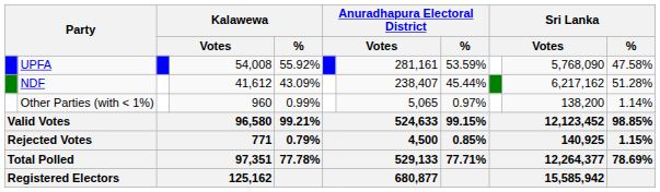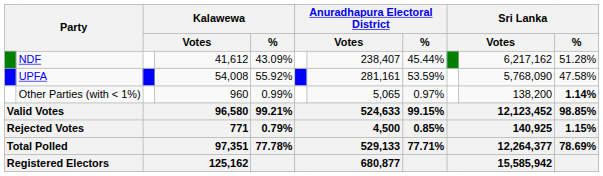rows swapped: UPFA <-> NDF
Other Parties (with < 1%) | Sri Lanka / %: normal -> bold
